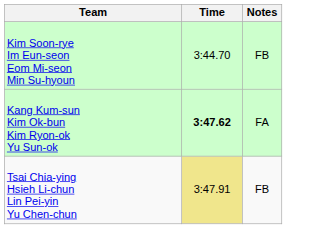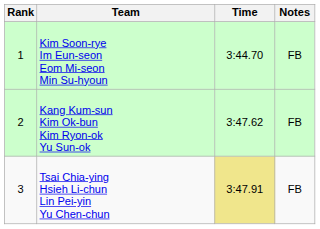+ column: Rank | 1 | 2 | 3
Kang Kum-sun Kim Ok-bun Kim Ryon-ok Yu Sun-ok | Time: bold -> normal
Kang Kum-sun Kim Ok-bun Kim Ryon-ok Yu Sun-ok | Notes: FA -> FB
